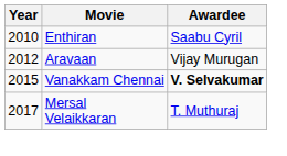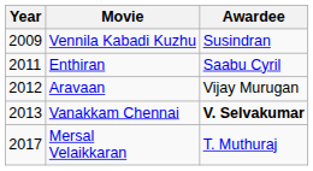+ row: 2009 | Vennila Kabadi Kuzhu | Susindran
Enthiran | Year: 2010 -> 2011
Vanakkam Chennai | Year: 2015 -> 2013
